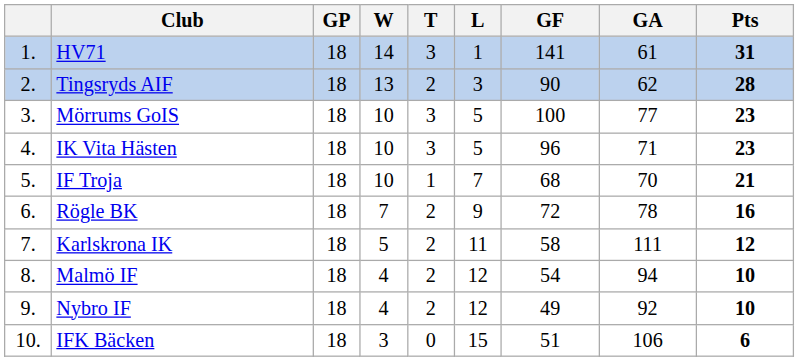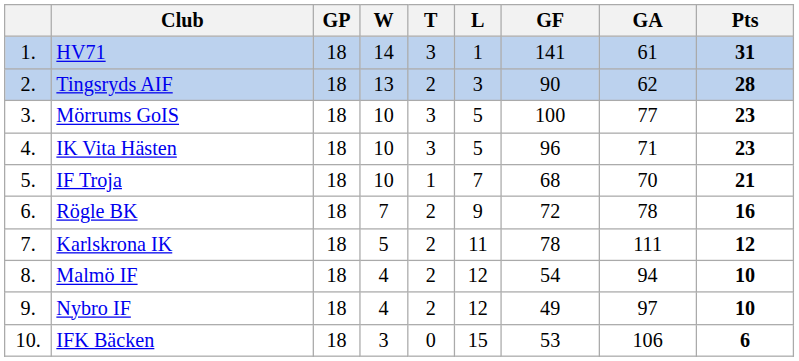Karlskrona IK | GF: 58 -> 78
Nybro IF | GA: 92 -> 97
IFK Bäcken | GF: 51 -> 53
